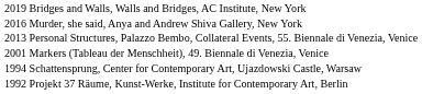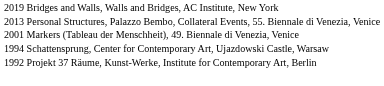- row: 2016 | Murder, she said, Anya and Andrew Shiva Gallery, New York
